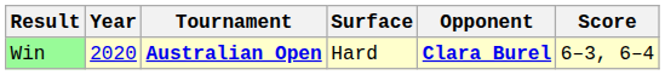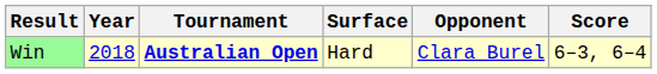Win | Year: 2020 -> 2018
Win | Opponent: bold -> normal
